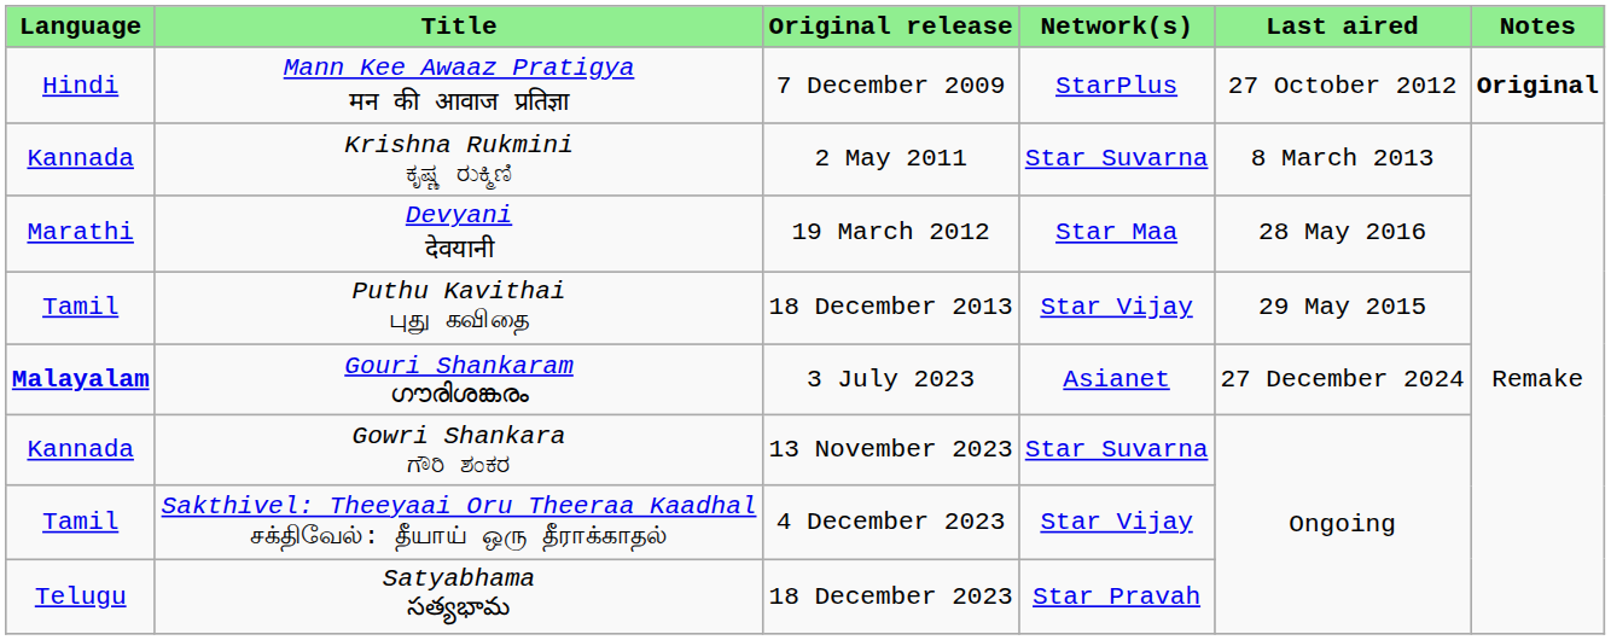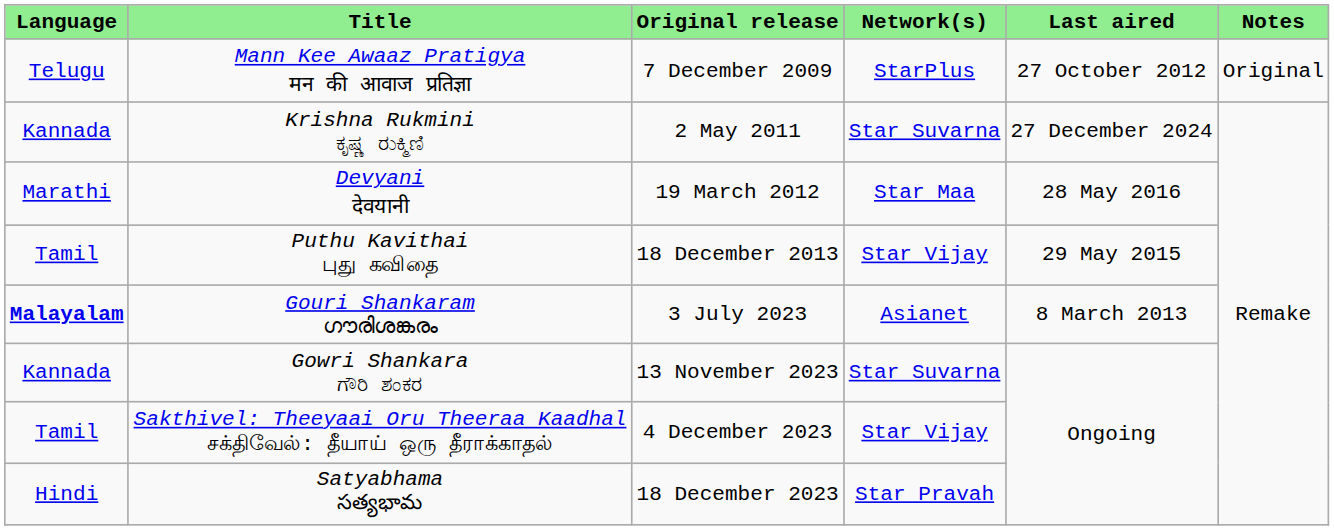Mann Kee Awaaz Pratigya मन की आवाज प्रतिज्ञा | Language: Hindi -> Telugu
Mann Kee Awaaz Pratigya मन की आवाज प्रतिज्ञा | Notes: bold -> normal
Krishna Rukmini ಕೃಷ್ಣ ರುಕ್ಮಿಣಿ | Last aired: 8 March 2013 -> 27 December 2024
Gouri Shankaram ഗൗരിശങ്കരം | Last aired: 27 December 2024 -> 8 March 2013
Satyabhama సత్యభామ | Language: Telugu -> Hindi
